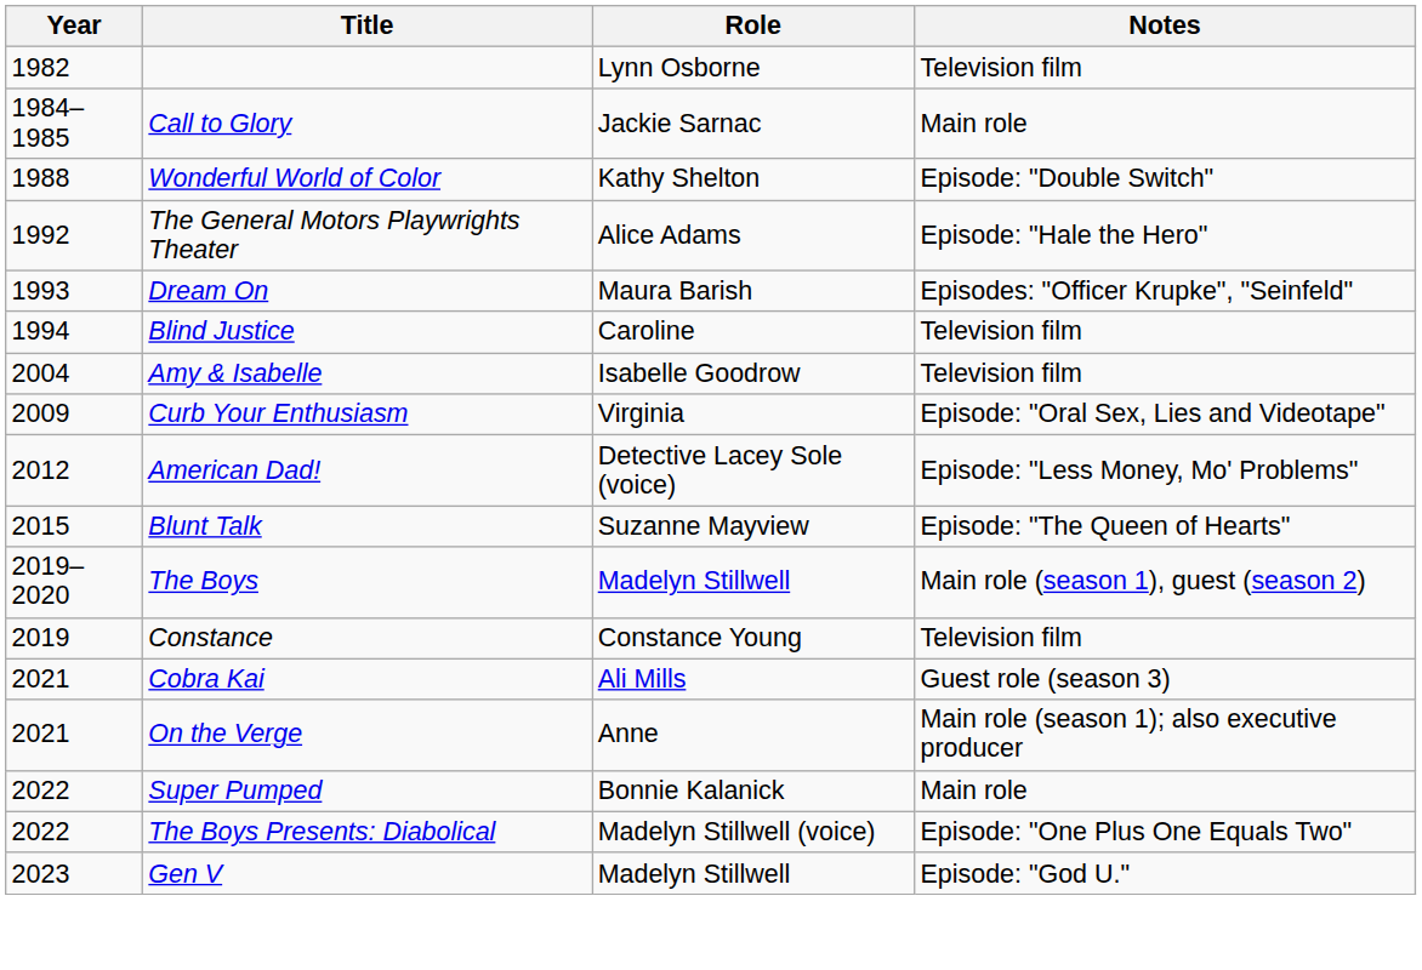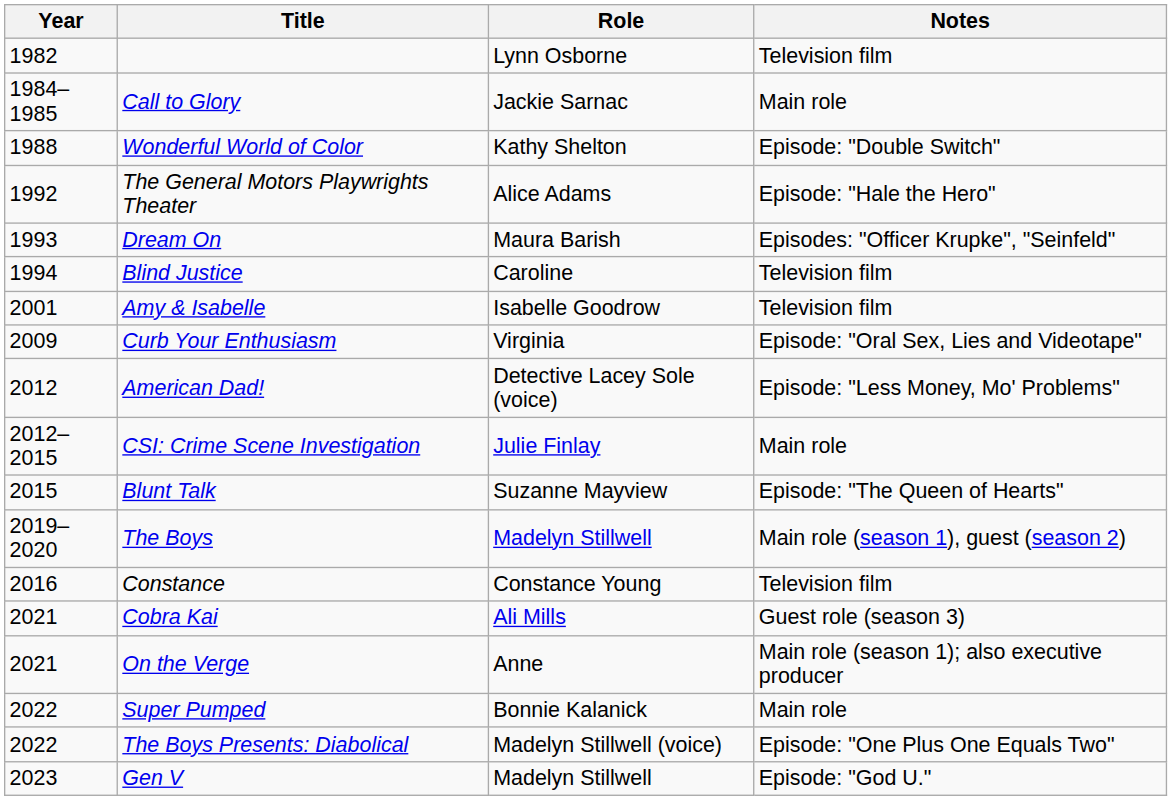Amy & Isabelle | Year: 2004 -> 2001
+ row: 2012–2015 | CSI: Crime Scene Investigation | Julie Finlay | Main role
Constance | Year: 2019 -> 2016
